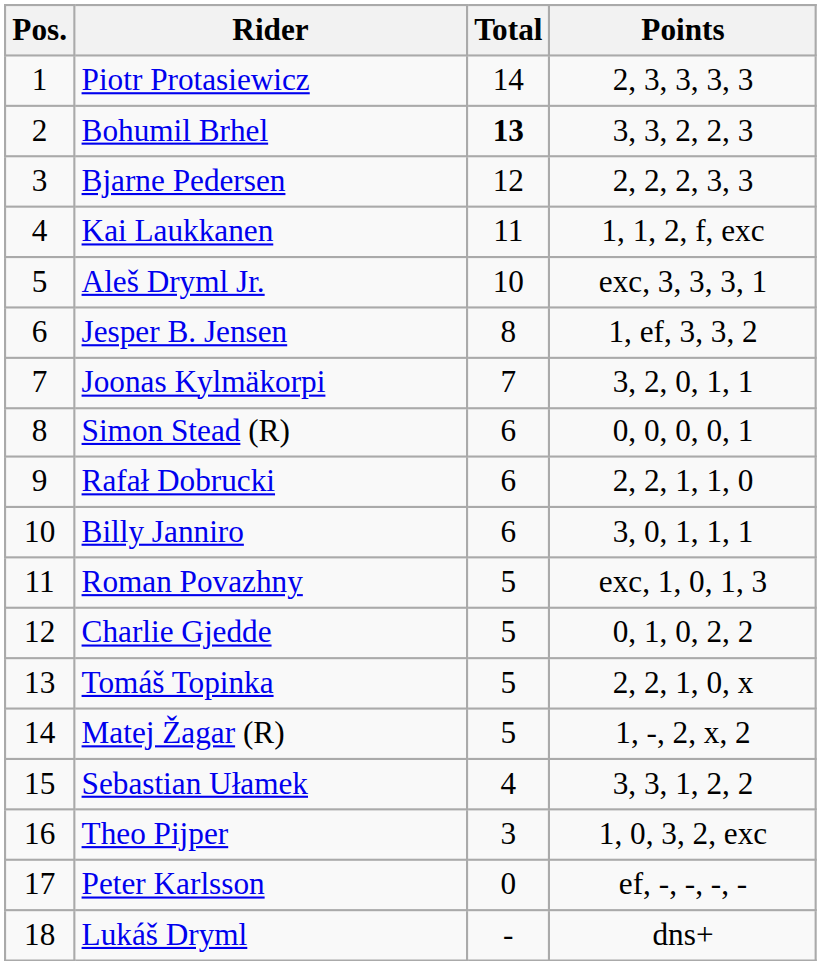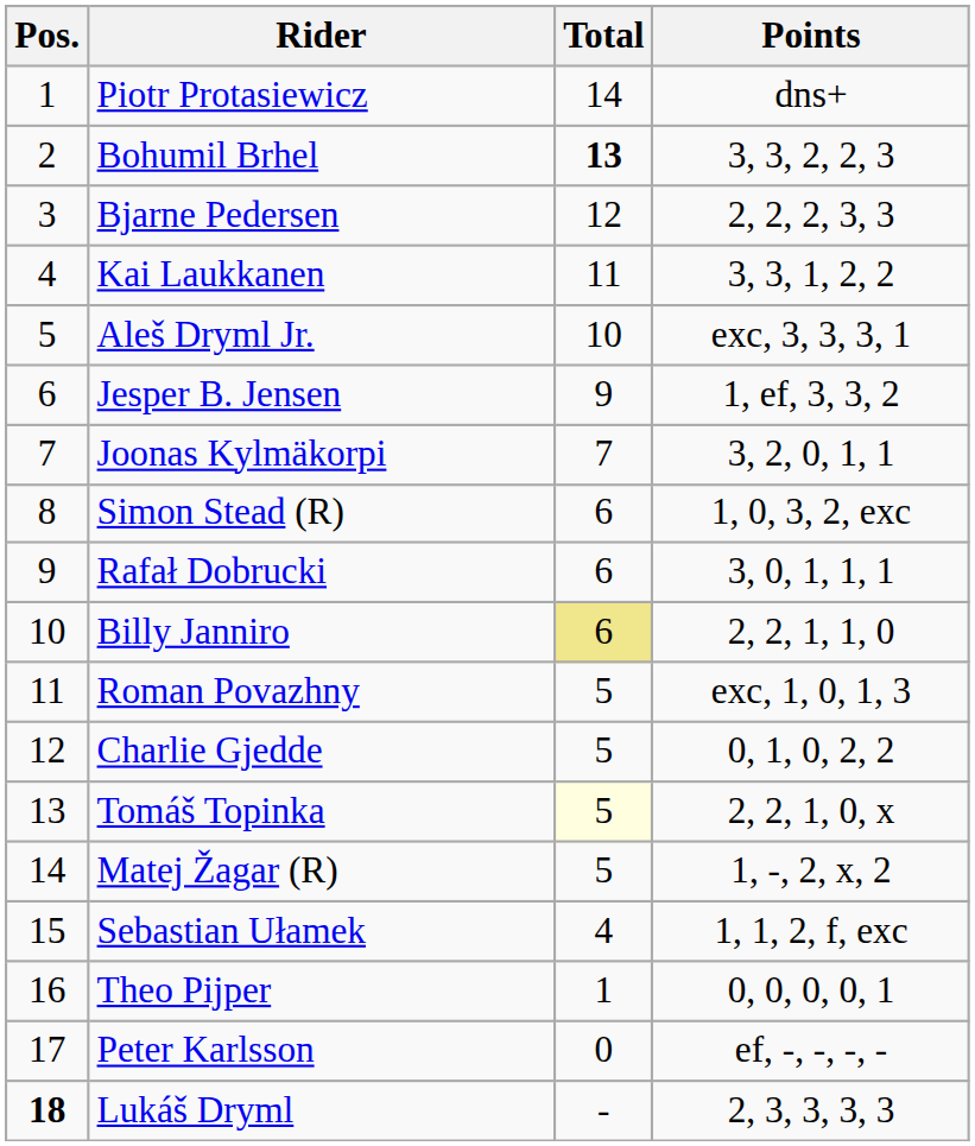Piotr Protasiewicz | Points: 2, 3, 3, 3, 3 -> dns+
Kai Laukkanen | Points: 1, 1, 2, f, exc -> 3, 3, 1, 2, 2
Jesper B. Jensen | Total: 8 -> 9
Simon Stead (R) | Points: 0, 0, 0, 0, 1 -> 1, 0, 3, 2, exc
Rafał Dobrucki | Points: 2, 2, 1, 1, 0 -> 3, 0, 1, 1, 1
Billy Janniro | Total: no background -> khaki background
Billy Janniro | Points: 3, 0, 1, 1, 1 -> 2, 2, 1, 1, 0
Tomáš Topinka | Total: no background -> lightyellow background
Sebastian Ułamek | Points: 3, 3, 1, 2, 2 -> 1, 1, 2, f, exc
Theo Pijper | Total: 3 -> 1
Theo Pijper | Points: 1, 0, 3, 2, exc -> 0, 0, 0, 0, 1
Lukáš Dryml | Pos.: normal -> bold
Lukáš Dryml | Points: dns+ -> 2, 3, 3, 3, 3
